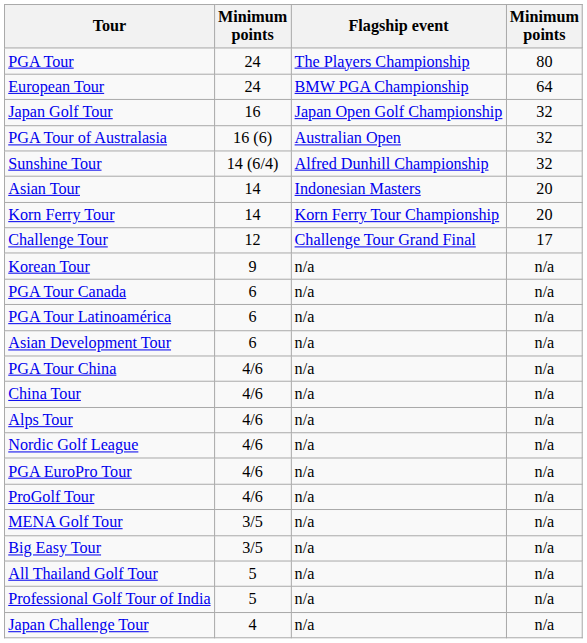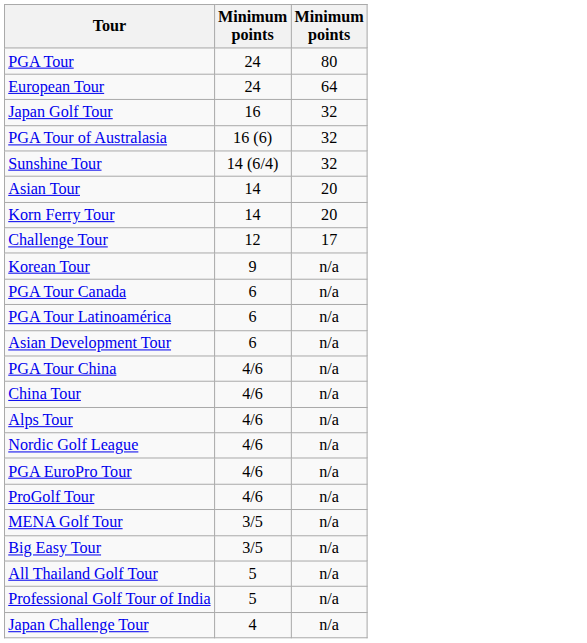- column: Flagship event | The Players Championship | BMW PGA Championship | Japan Open Golf Championship | Australian Open | Alfred Dunhill Championship | Indonesian Masters | Korn Ferry Tour Championship | Challenge Tour Grand Final | n/a | n/a | n/a | n/a | n/a | n/a | n/a | n/a | n/a | n/a | n/a | n/a | n/a | n/a | n/a
